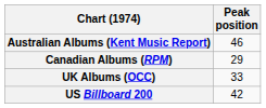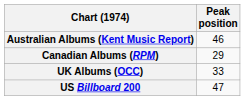US Billboard 200 | Peak position: 42 -> 47
